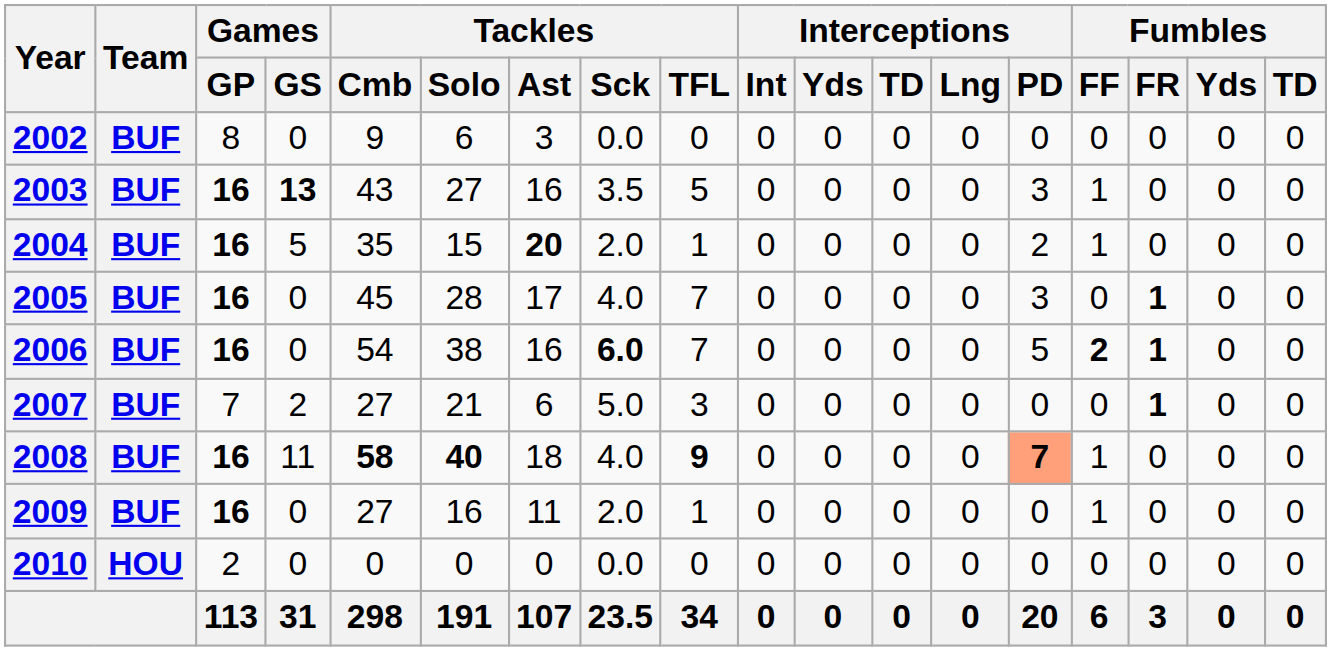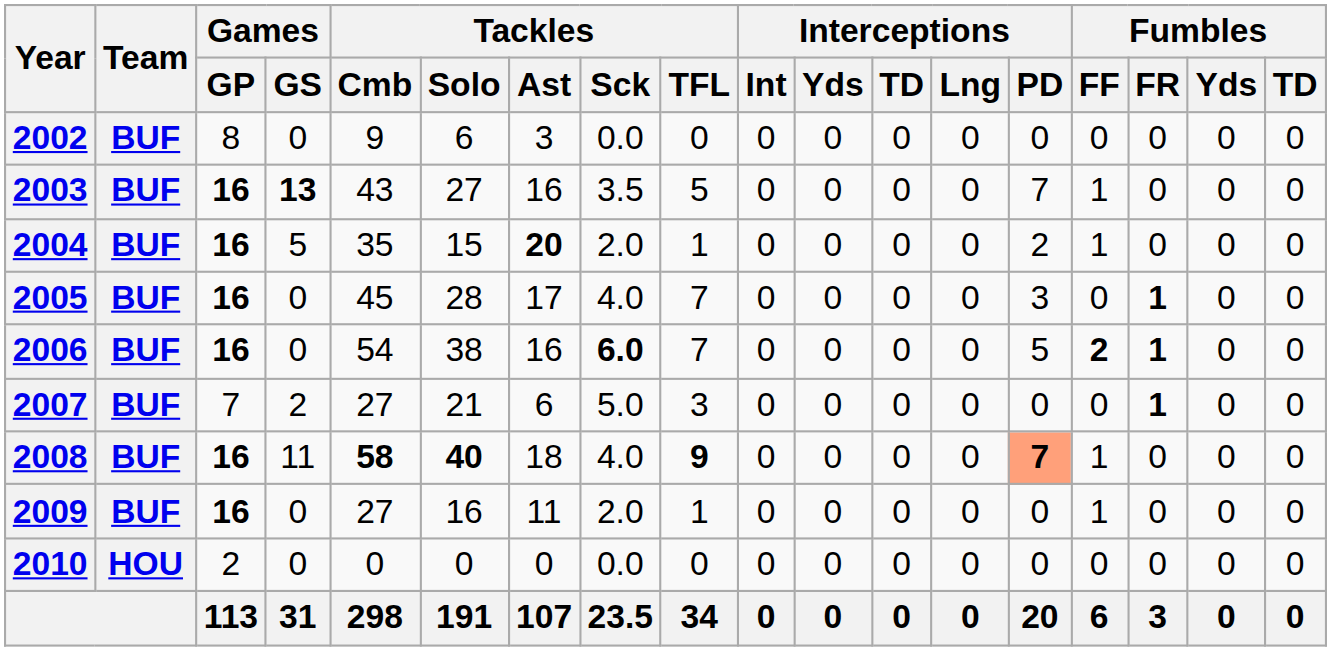2003 | Interceptions / PD: 3 -> 7
